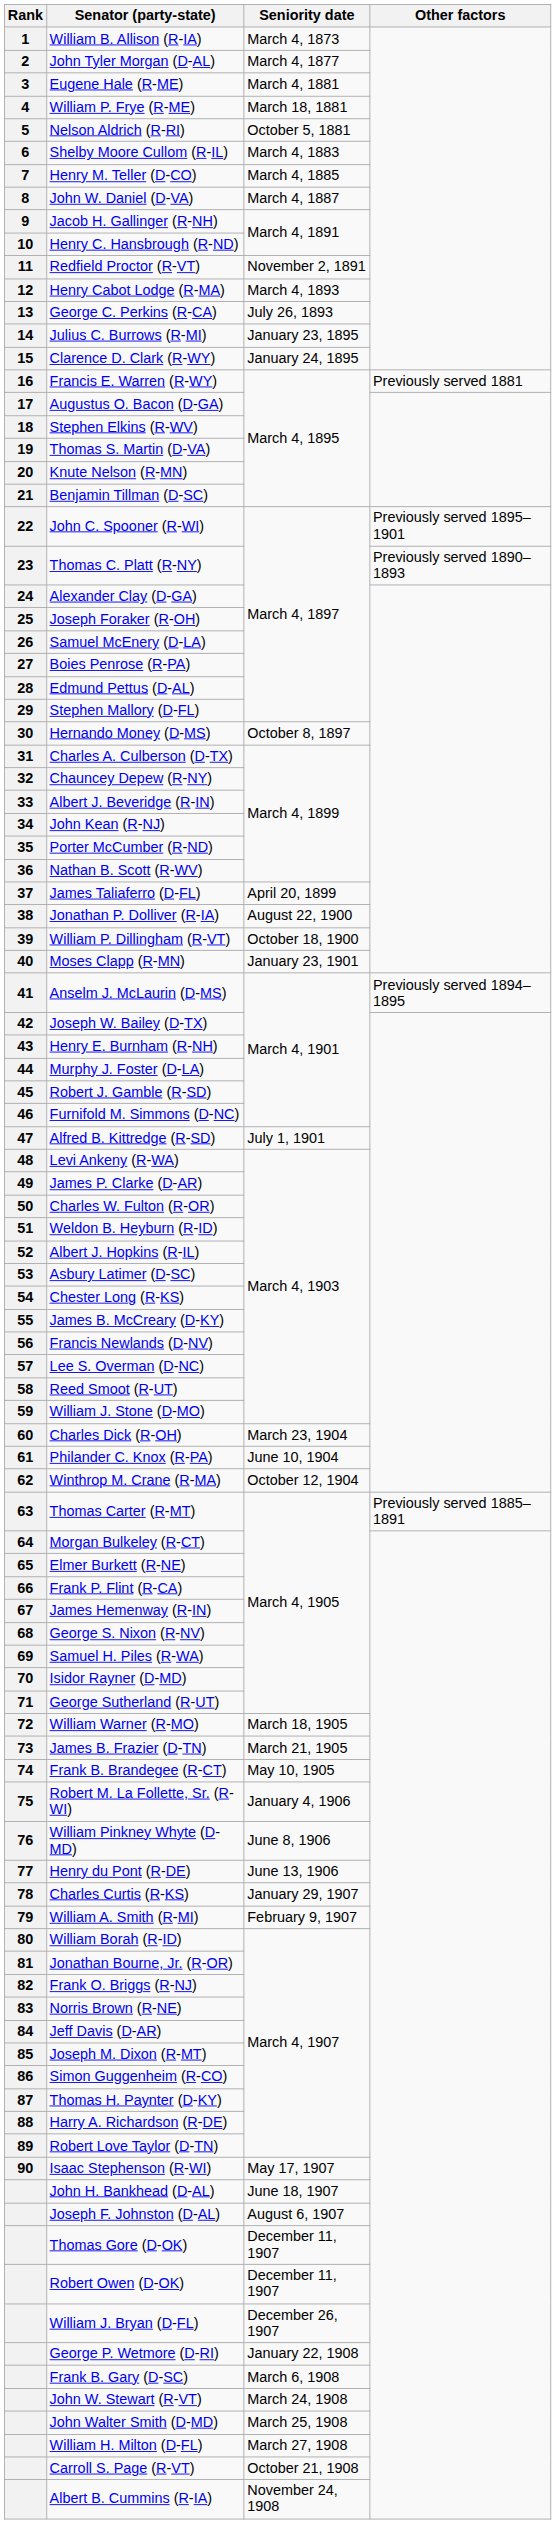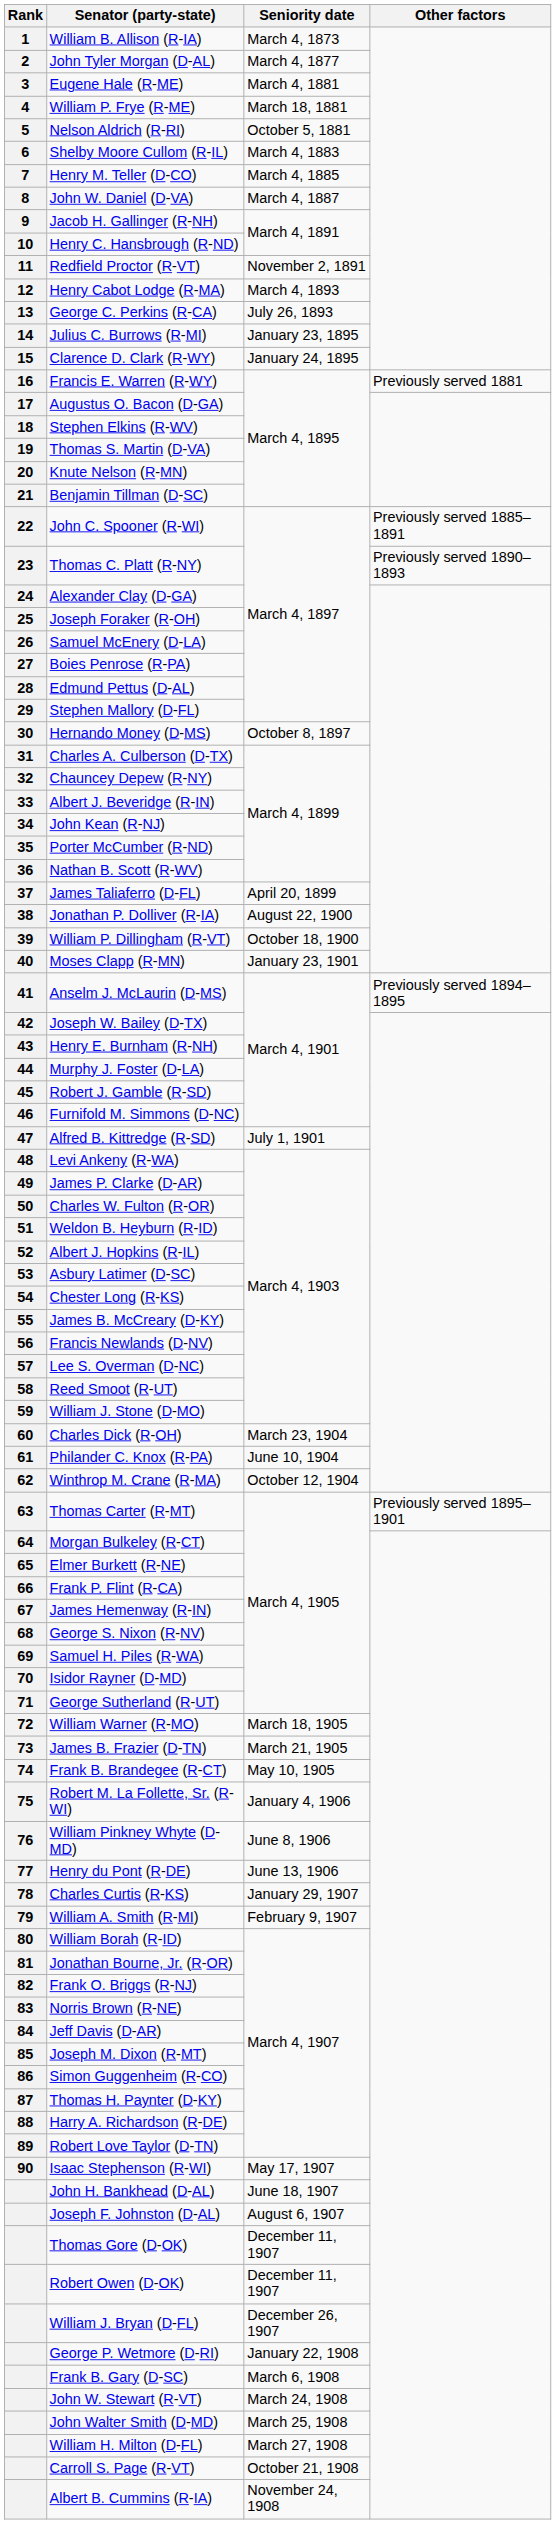John C. Spooner (R-WI) | Other factors: Previously served 1895–1901 -> Previously served 1885–1891
Thomas Carter (R-MT) | Other factors: Previously served 1885–1891 -> Previously served 1895–1901
